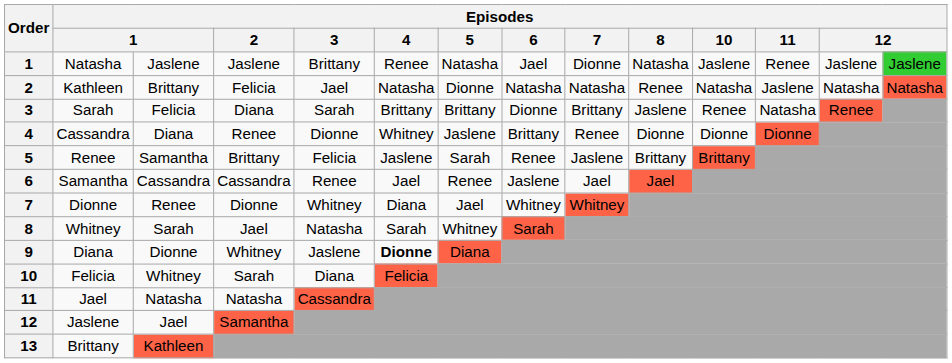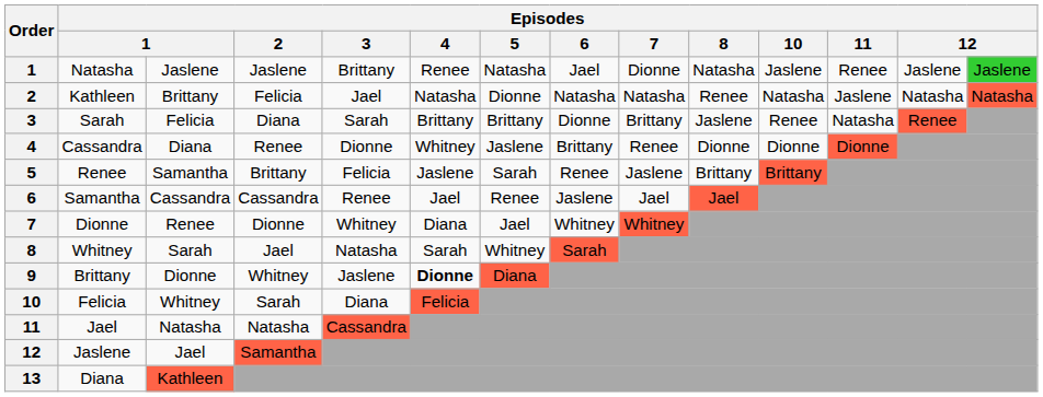9 | column 2: Diana -> Brittany
13 | column 2: Brittany -> Diana
